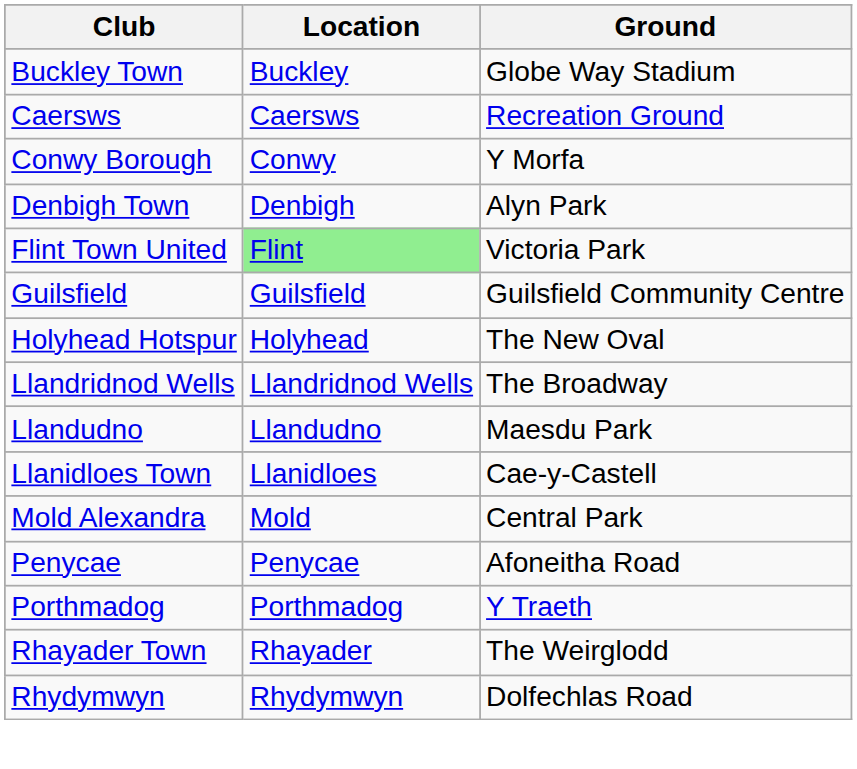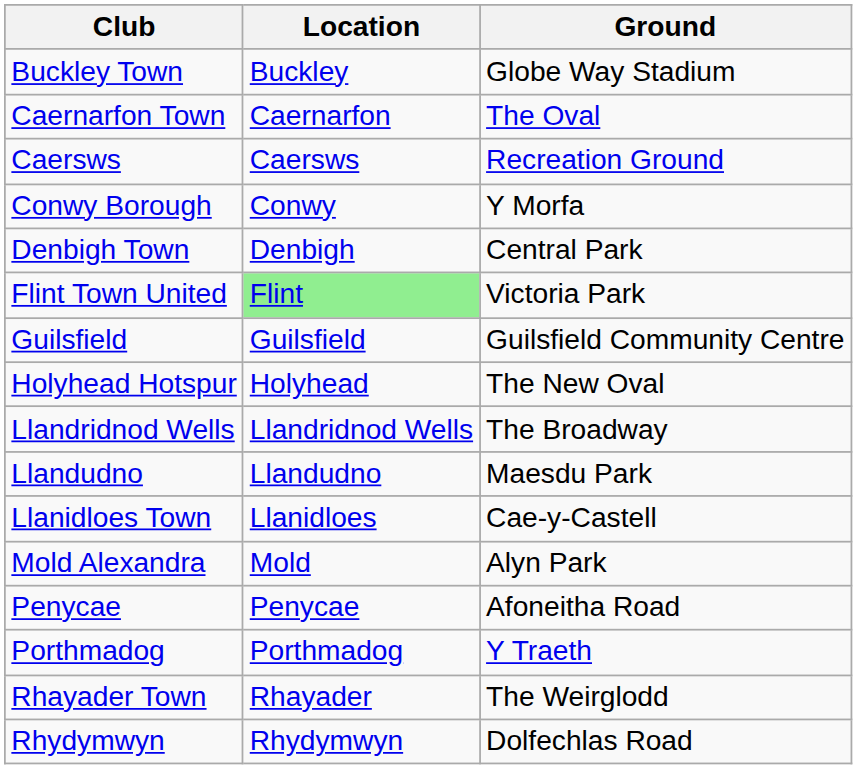+ row: Caernarfon Town | Caernarfon | The Oval
Denbigh Town | Ground: Alyn Park -> Central Park
Mold Alexandra | Ground: Central Park -> Alyn Park
